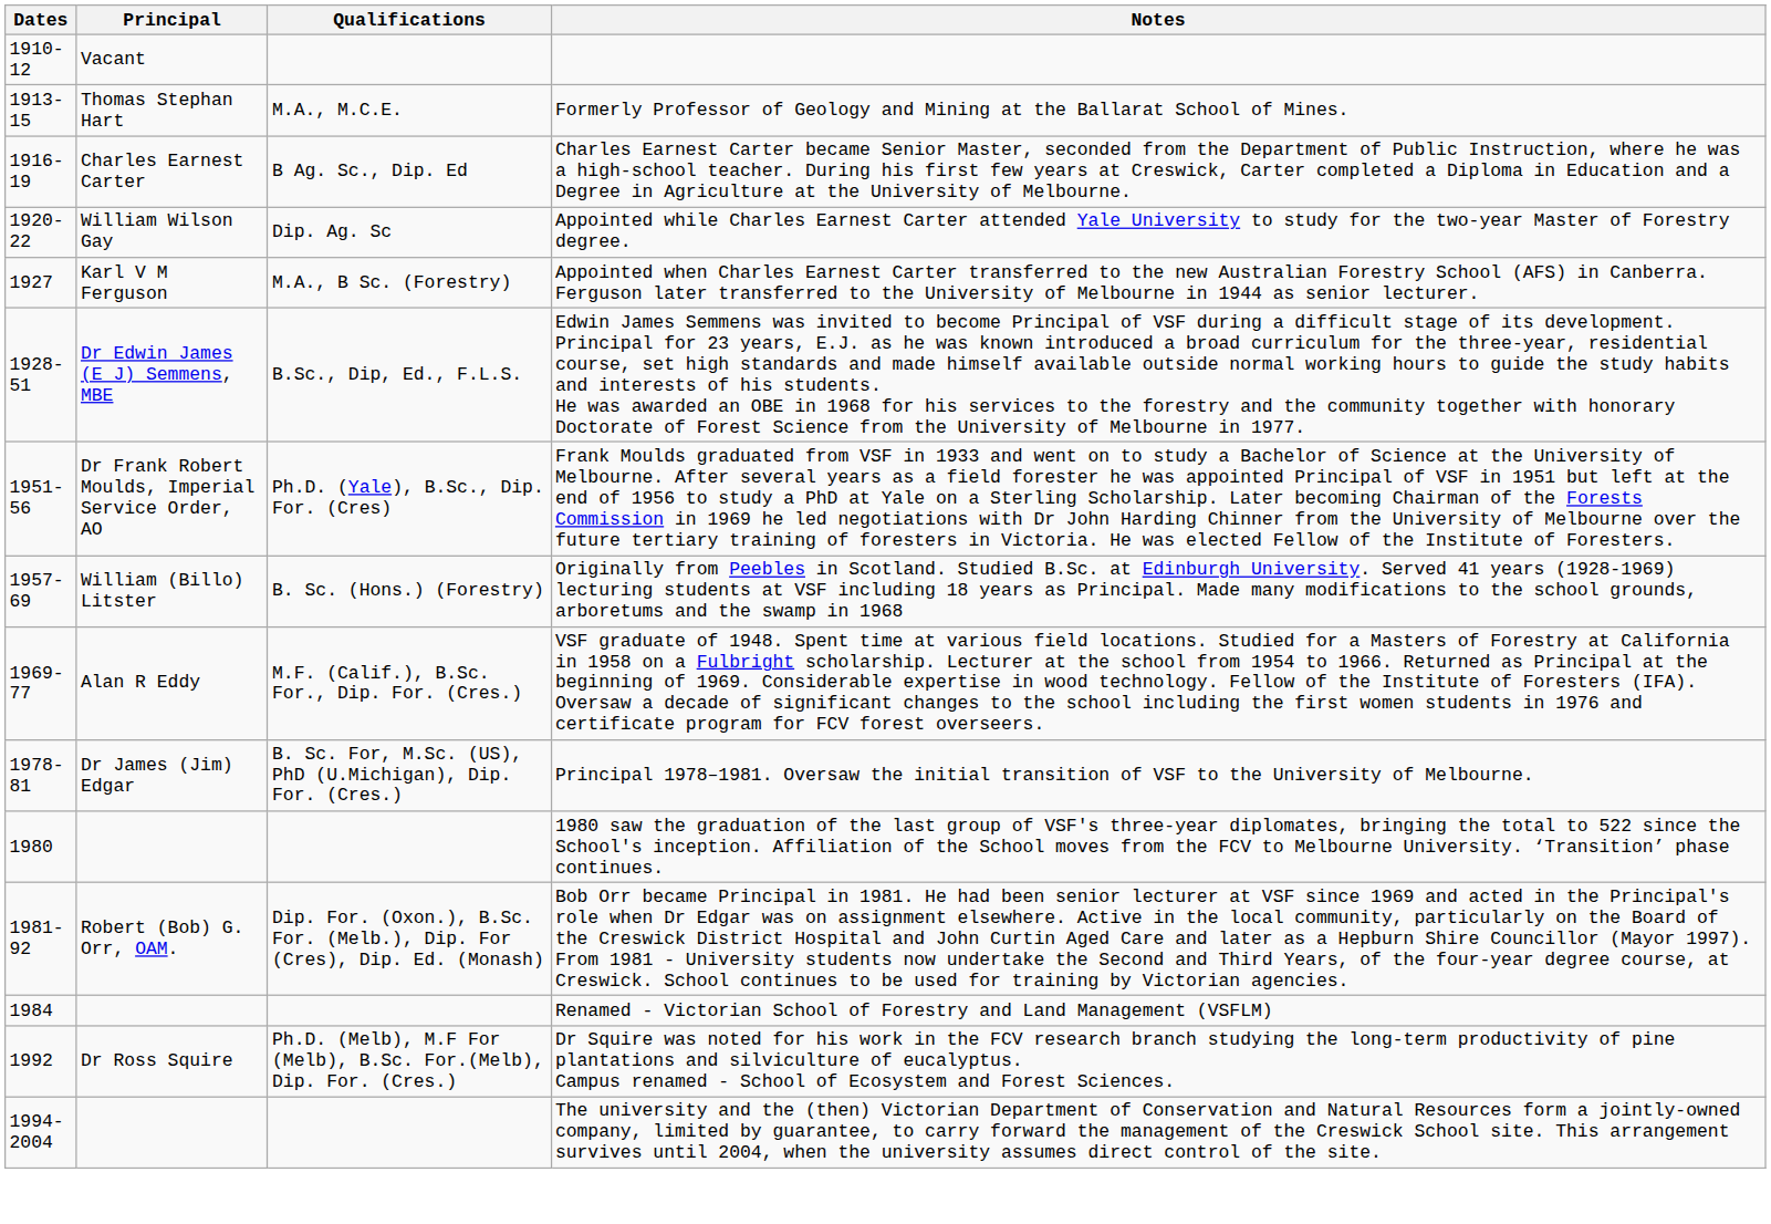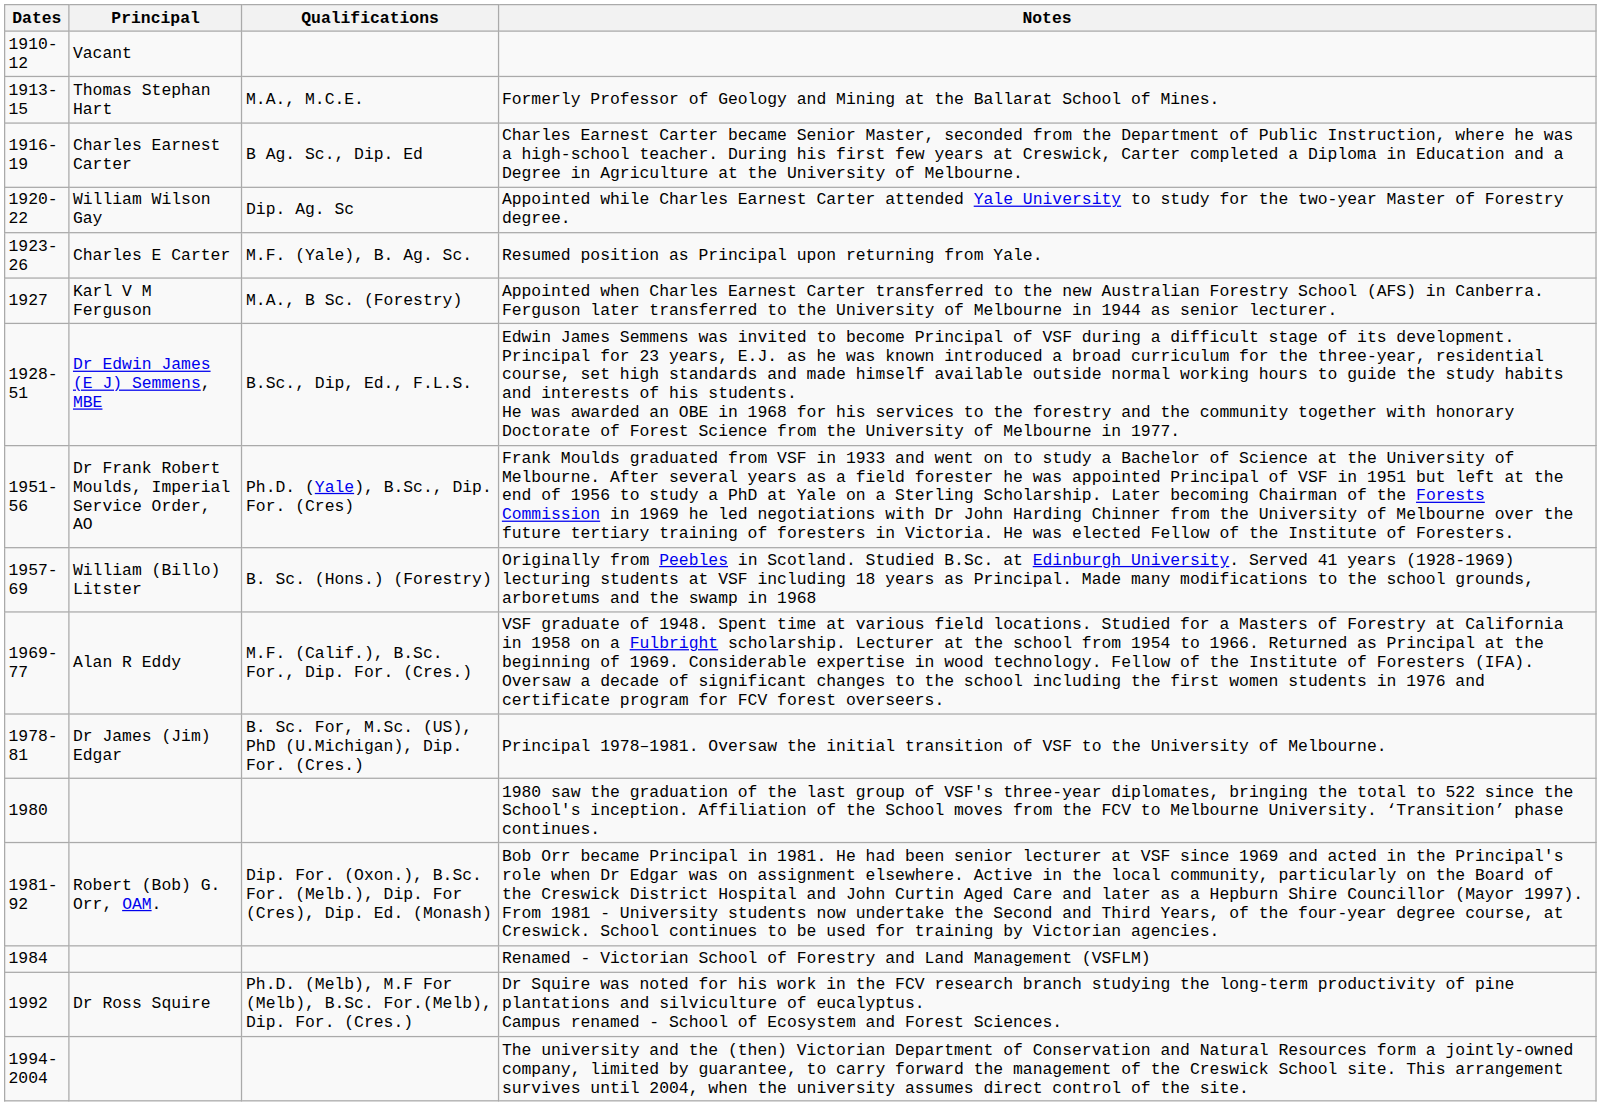+ row: 1923-26 | Charles E Carter | M.F. (Yale), B. Ag. Sc. | Resumed position as Principal upon returning from Yale.
